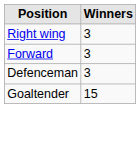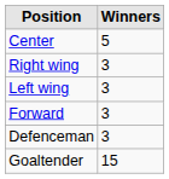+ row: Center | 5
+ row: Left wing | 3
